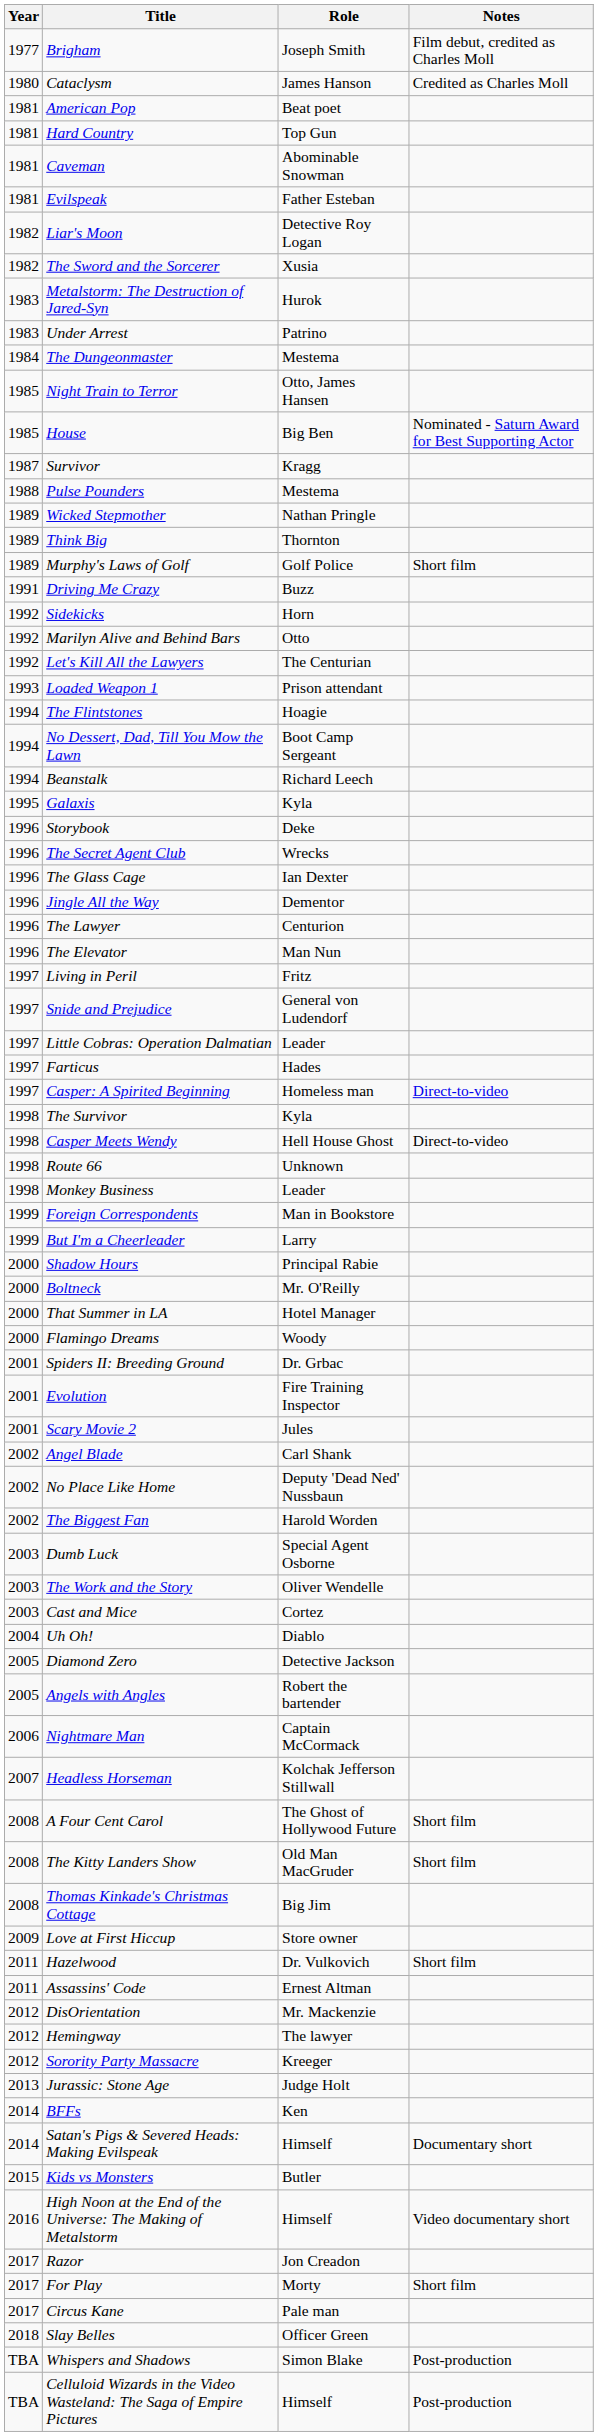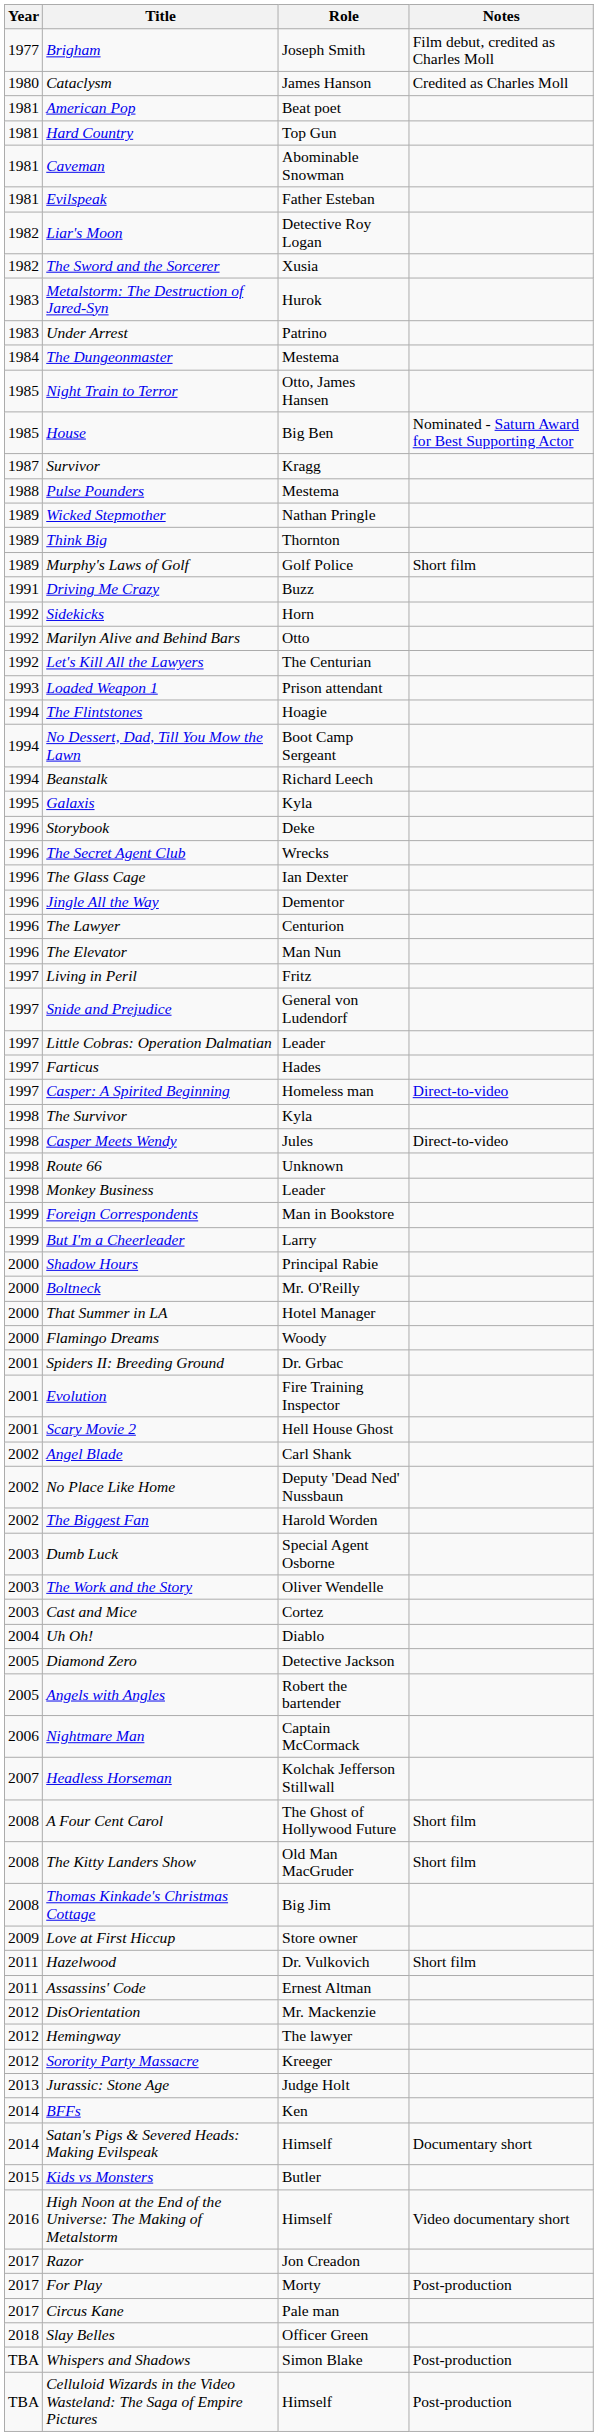Casper Meets Wendy | Role: Hell House Ghost -> Jules
Scary Movie 2 | Role: Jules -> Hell House Ghost
For Play | Notes: Short film -> Post-production
